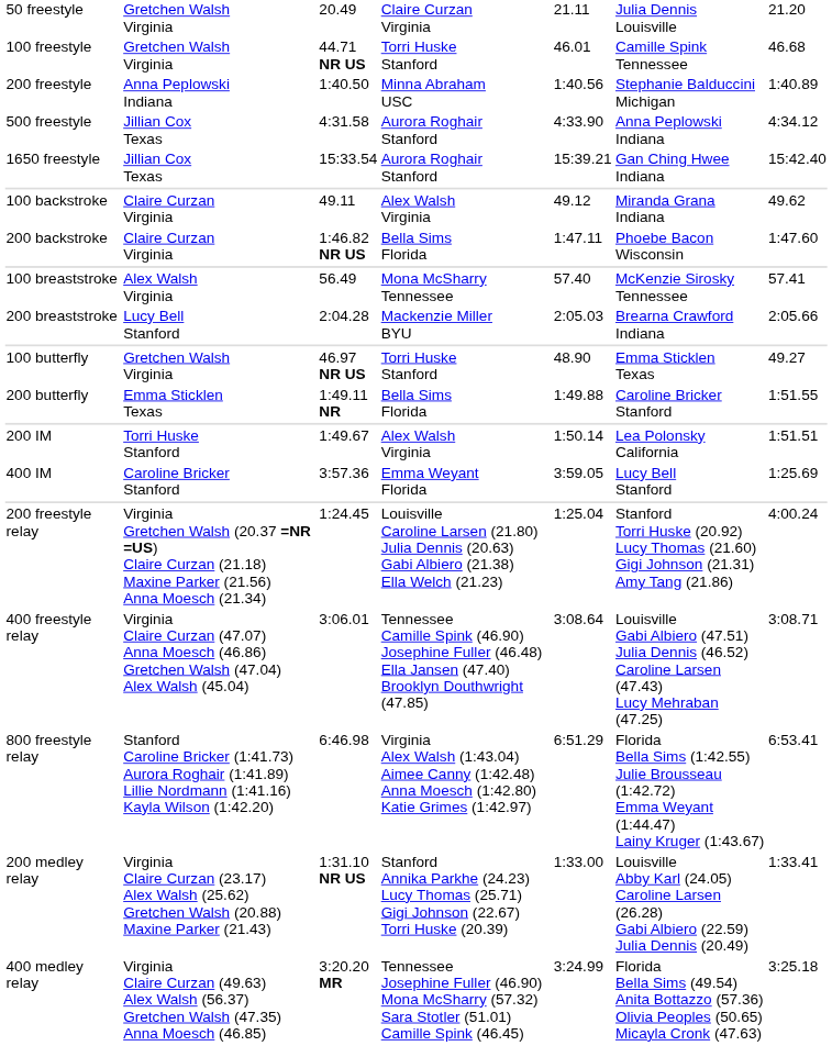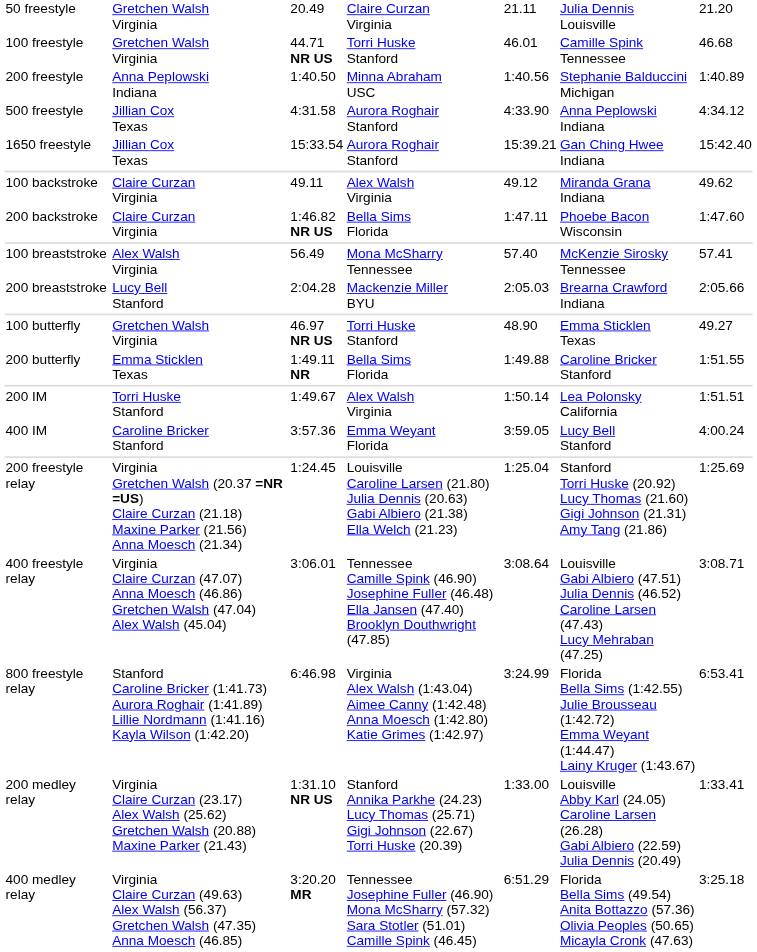400 IM | column 7: 1:25.69 -> 4:00.24
200 freestyle relay | column 7: 4:00.24 -> 1:25.69
800 freestyle relay | column 5: 6:51.29 -> 3:24.99
400 medley relay | column 5: 3:24.99 -> 6:51.29
